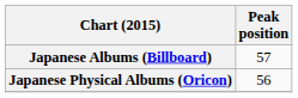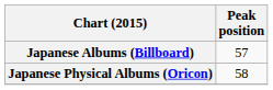Japanese Physical Albums (Oricon) | Peak position: 56 -> 58
